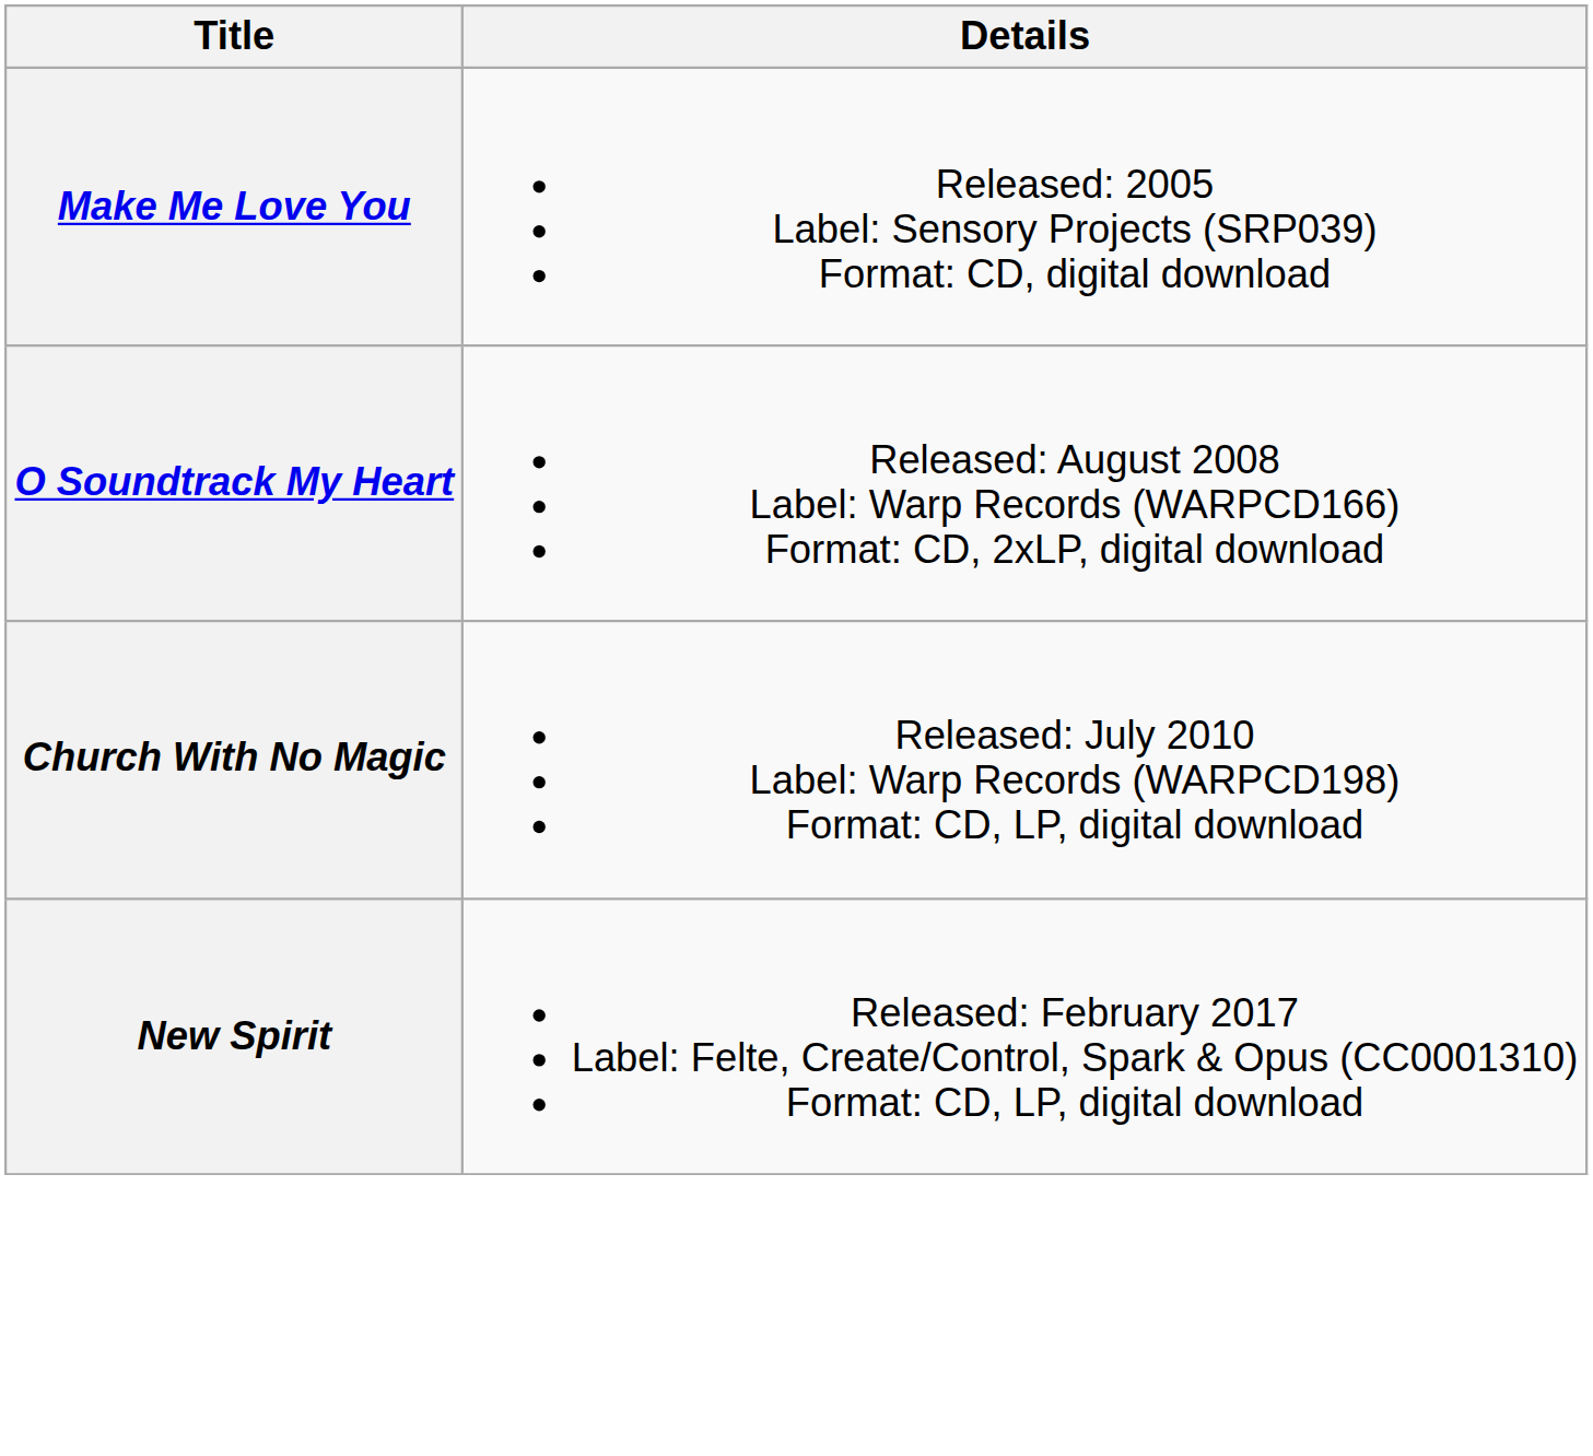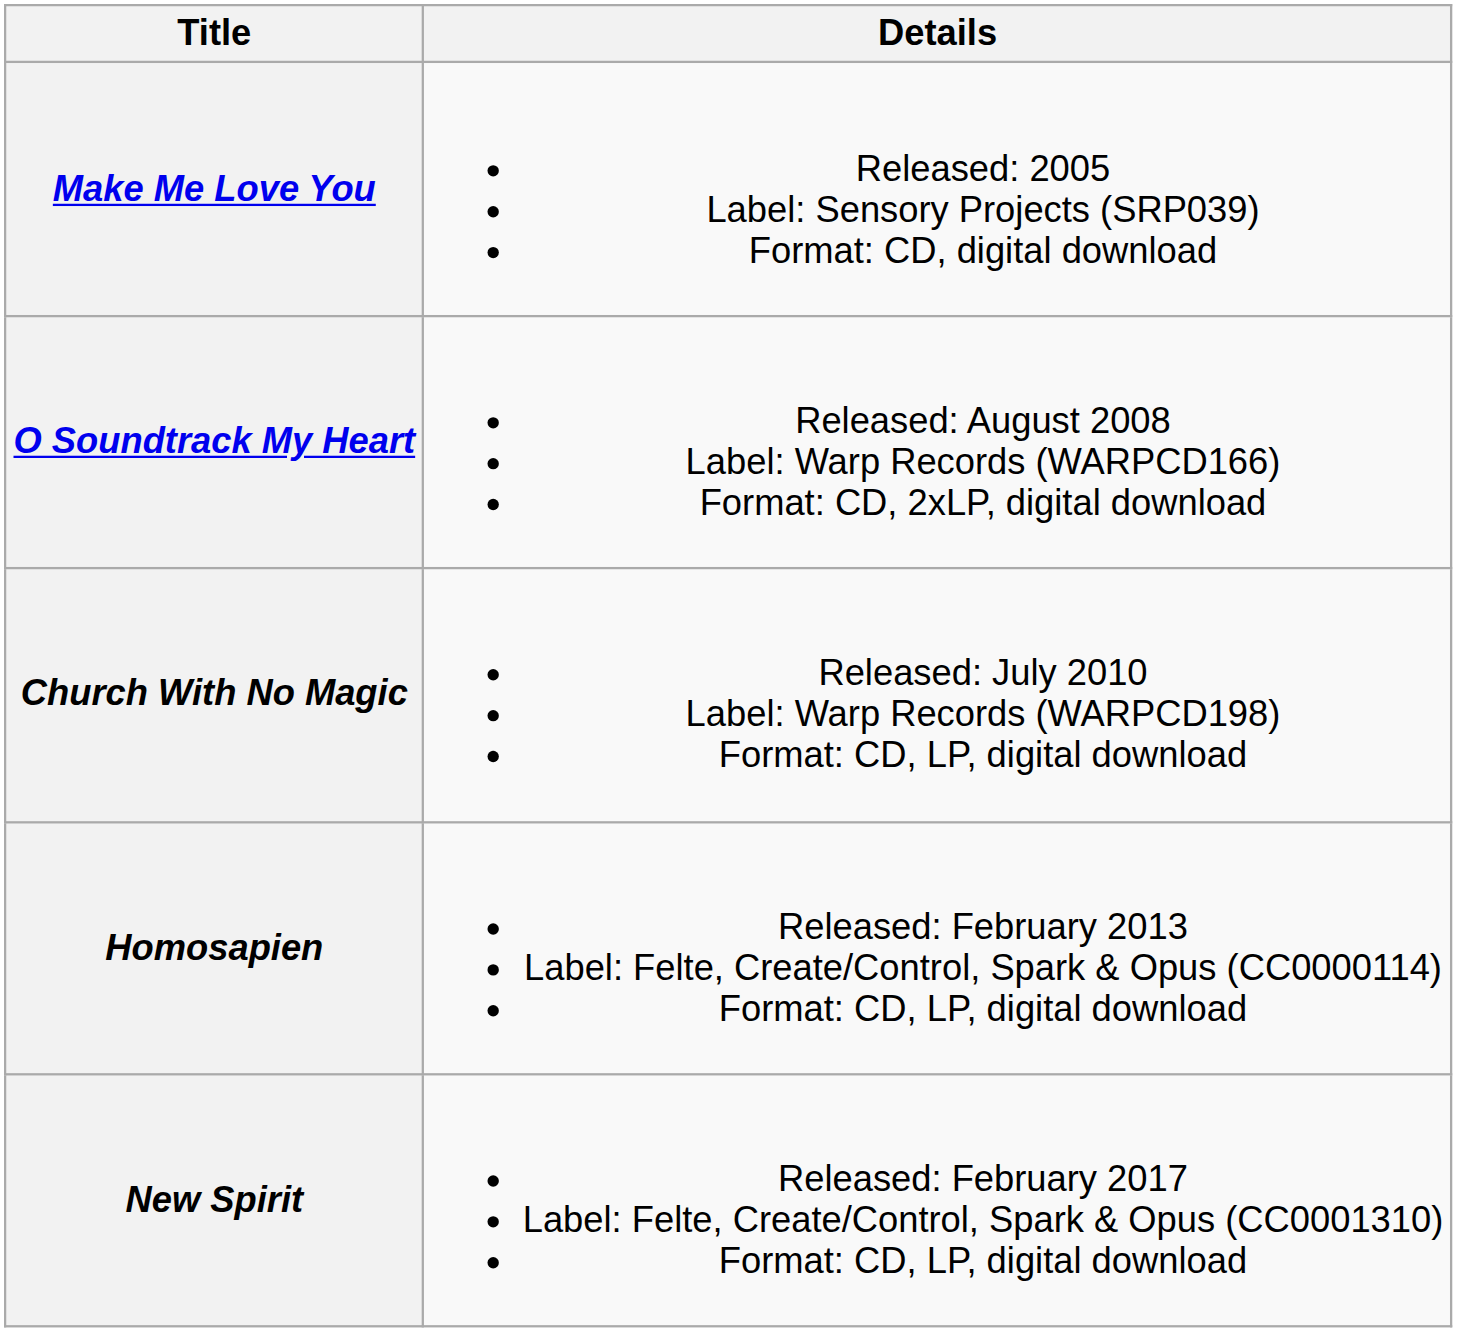+ row: Homosapien | Released: February 2013 Label: Felte, Create/Control, Spark & Opus (CC0000114) Format: CD, LP, digital download
